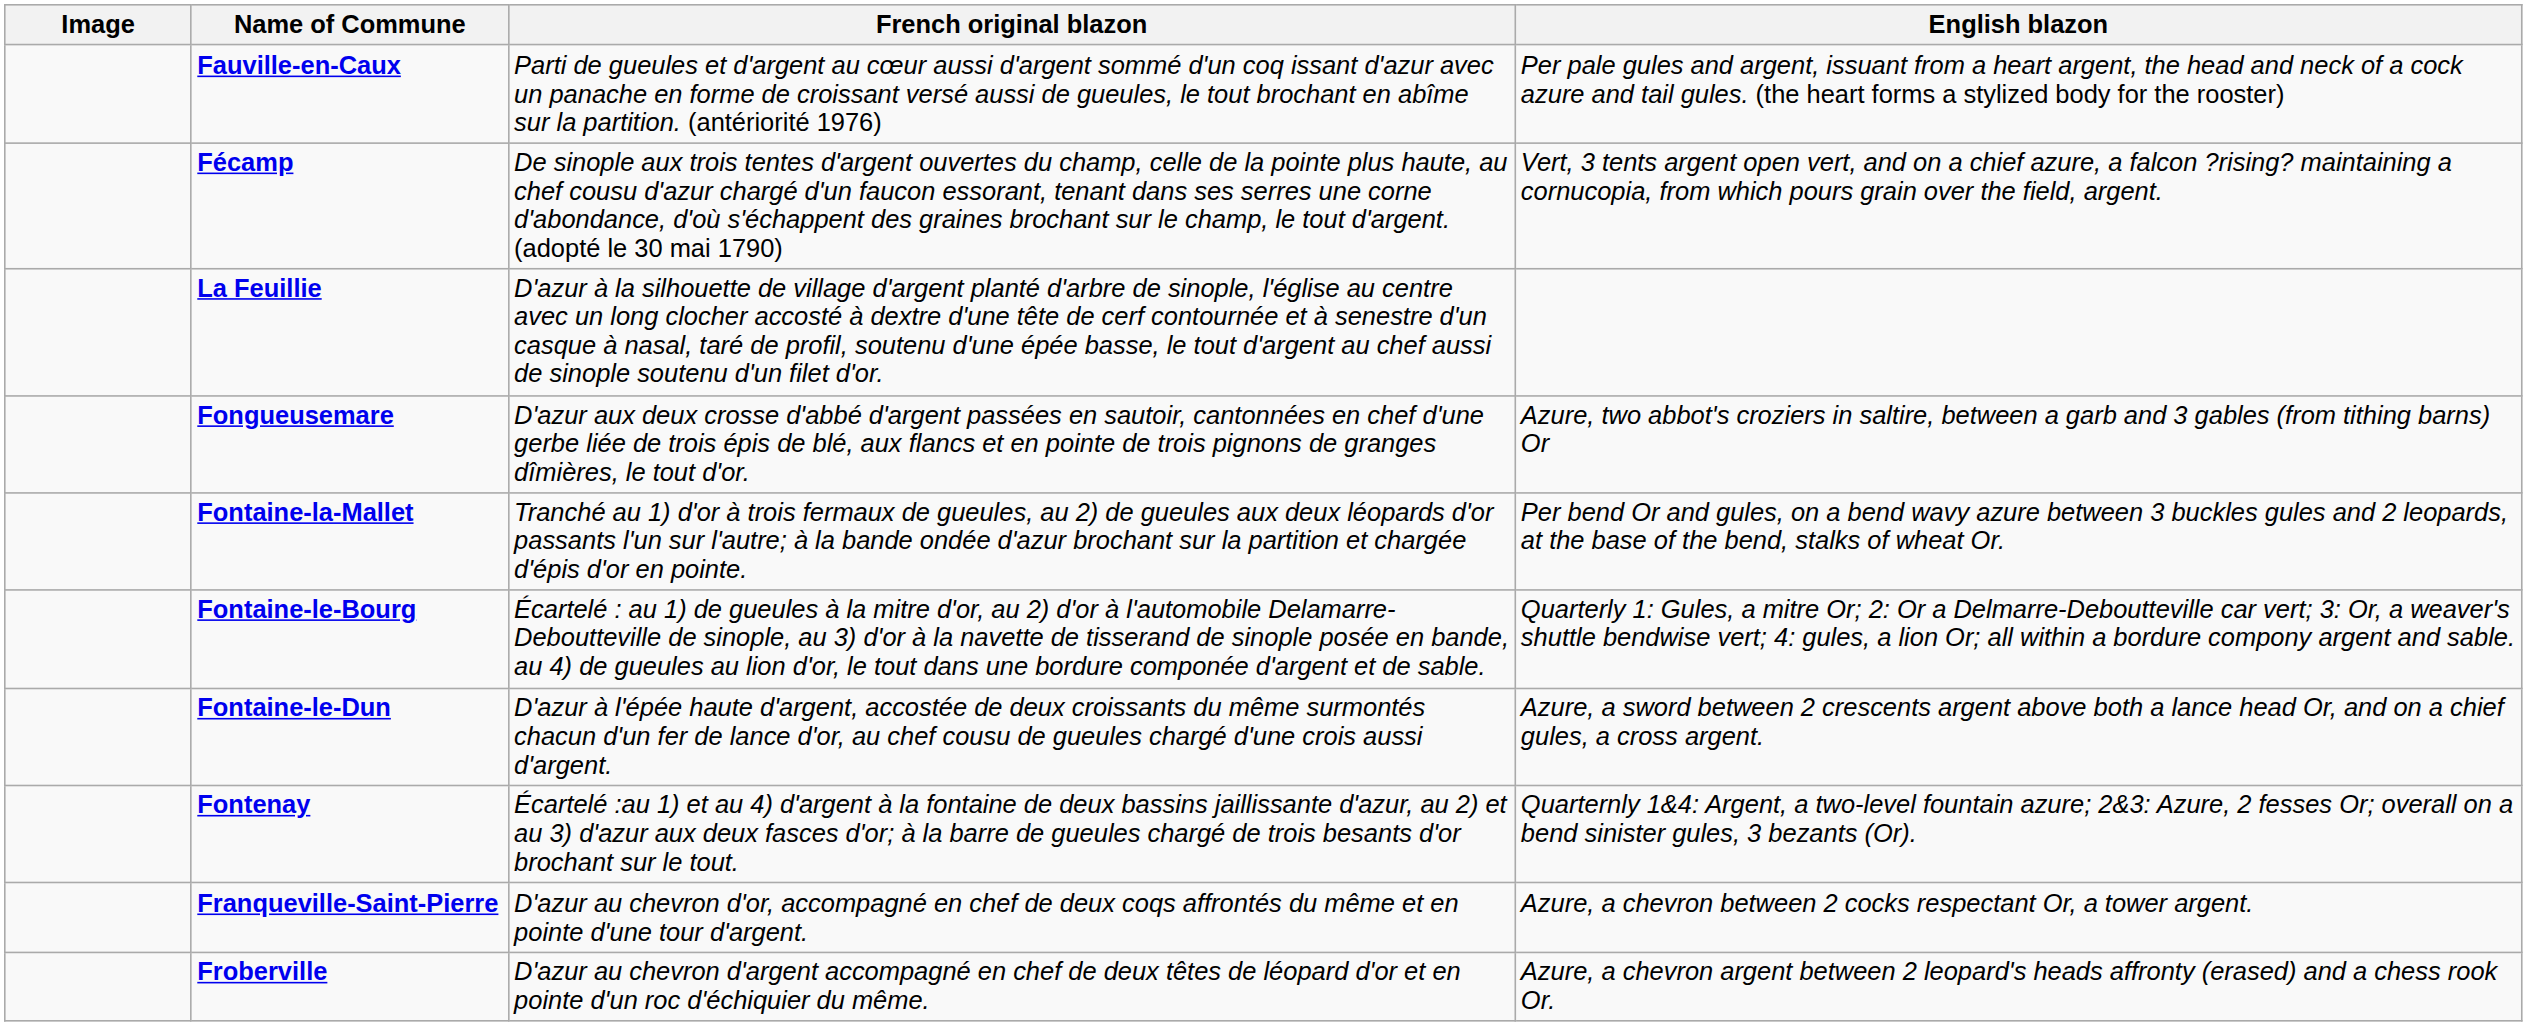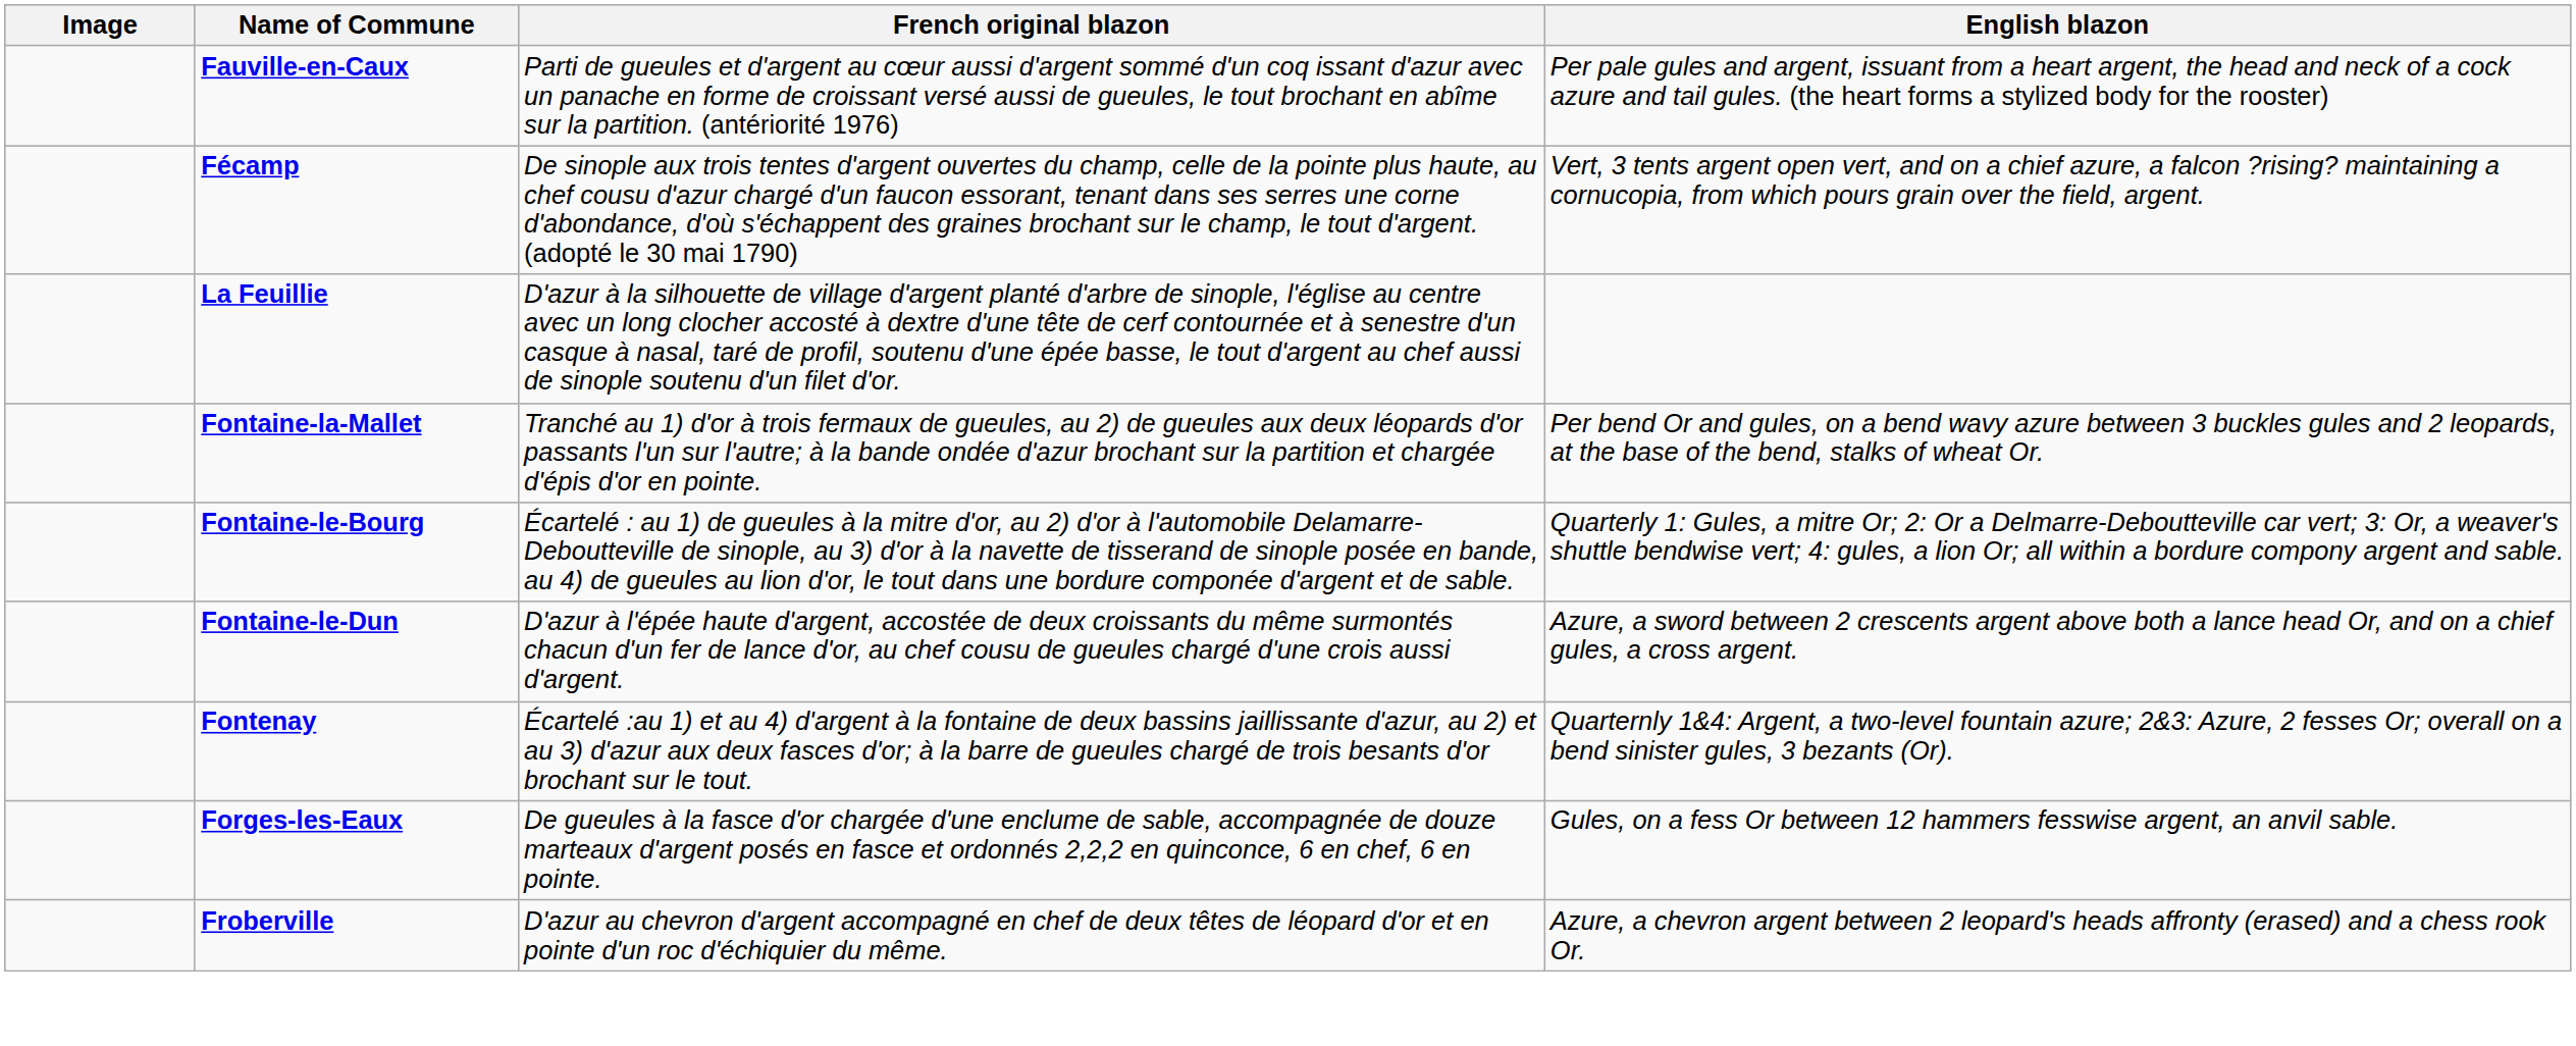- row: Fongueusemare | D'azur aux deux crosse d'abbé d'argent passées en sautoir, cantonnées en chef d'une gerbe liée de trois épis de blé, aux flancs et en pointe de trois pignons de granges dîmières, le tout d'or. | Azure, two abbot's croziers in saltire, between a garb and 3 gables (from tithing barns) Or
+ row: Forges-les-Eaux | De gueules à la fasce d'or chargée d'une enclume de sable, accompagnée de douze marteaux d'argent posés en fasce et ordonnés 2,2,2 en quinconce, 6 en chef, 6 en pointe. | Gules, on a fess Or between 12 hammers fesswise argent, an anvil sable.
- row: Franqueville-Saint-Pierre | D'azur au chevron d'or, accompagné en chef de deux coqs affrontés du même et en pointe d'une tour d'argent. | Azure, a chevron between 2 cocks respectant Or, a tower argent.
